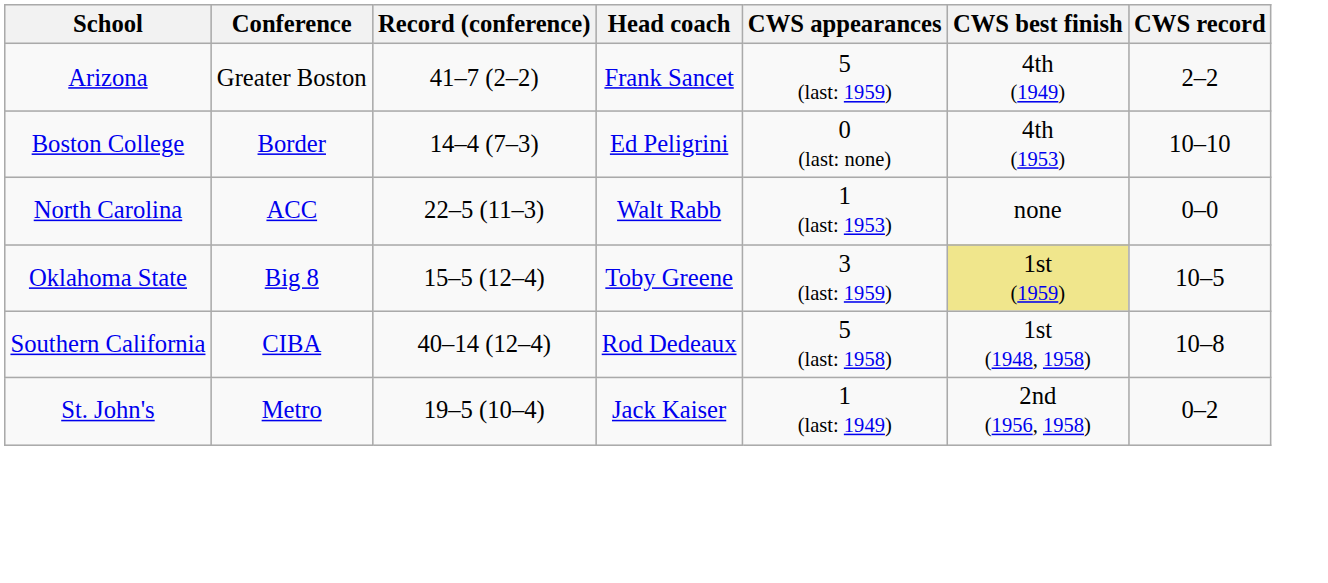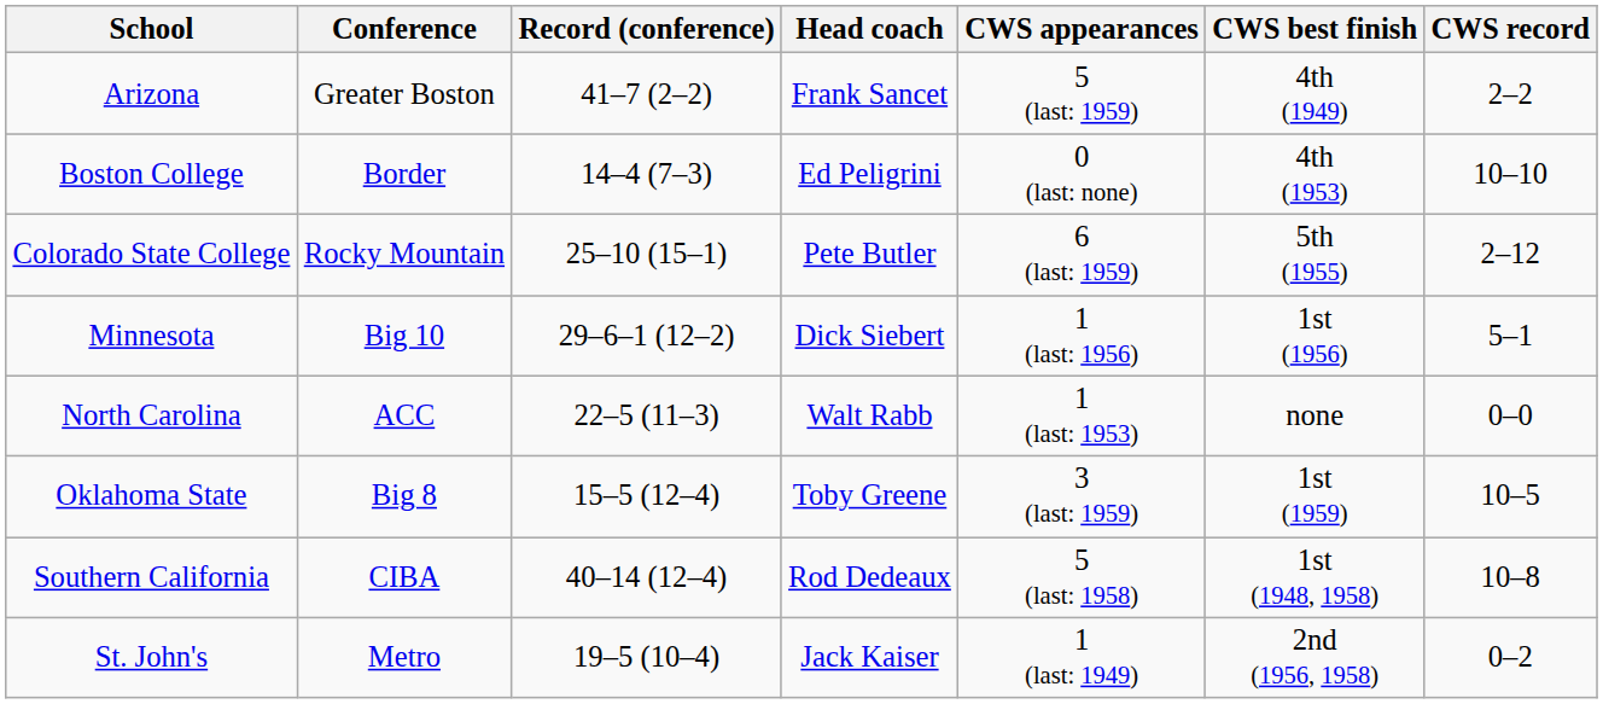+ row: Colorado State College | Rocky Mountain | 25–10 (15–1) | Pete Butler | 6 (last: 1959) | 5th (1955) | 2–12
+ row: Minnesota | Big 10 | 29–6–1 (12–2) | Dick Siebert | 1 (last: 1956) | 1st (1956) | 5–1
Oklahoma State | CWS best finish: khaki background -> no background
